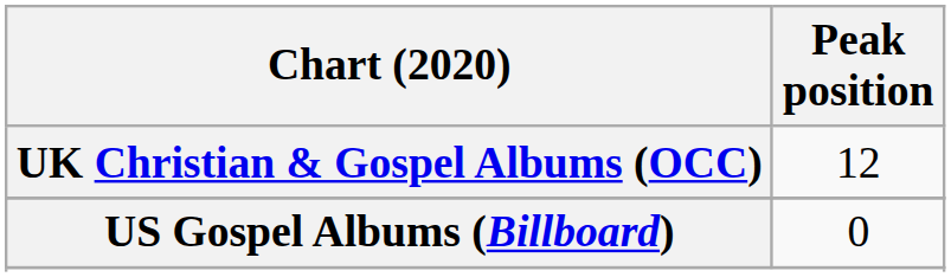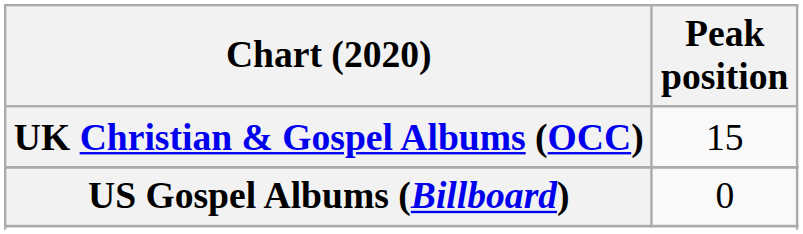UK Christian & Gospel Albums (OCC) | Peak position: 12 -> 15
